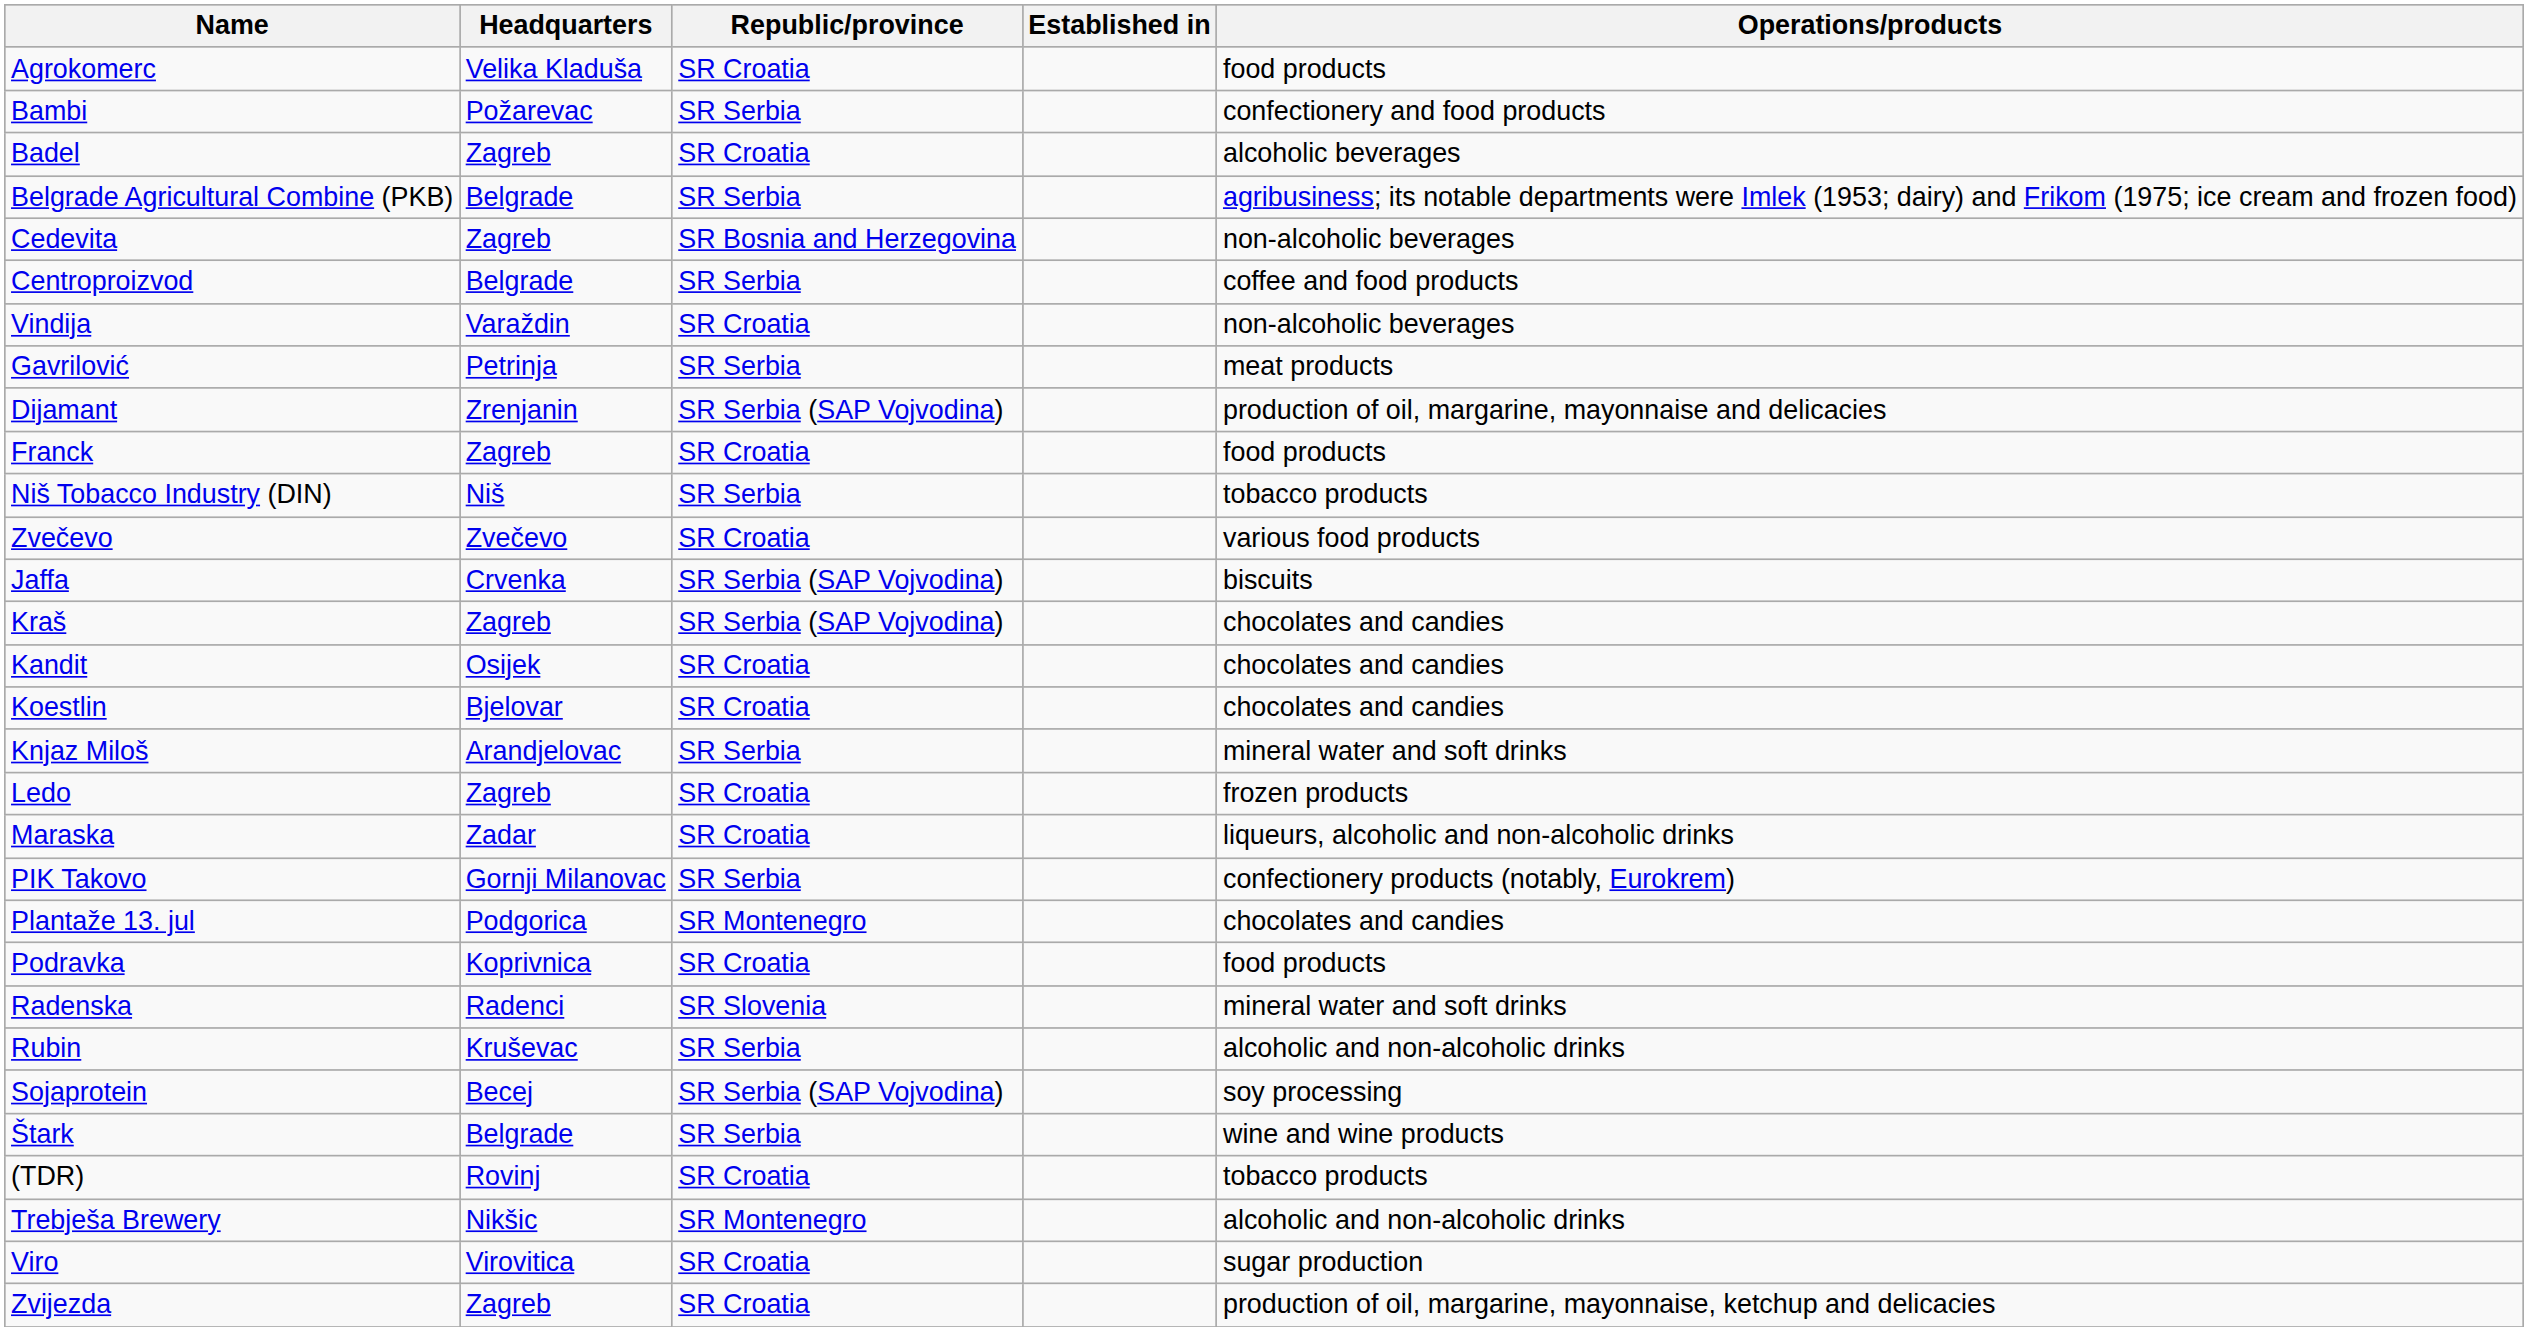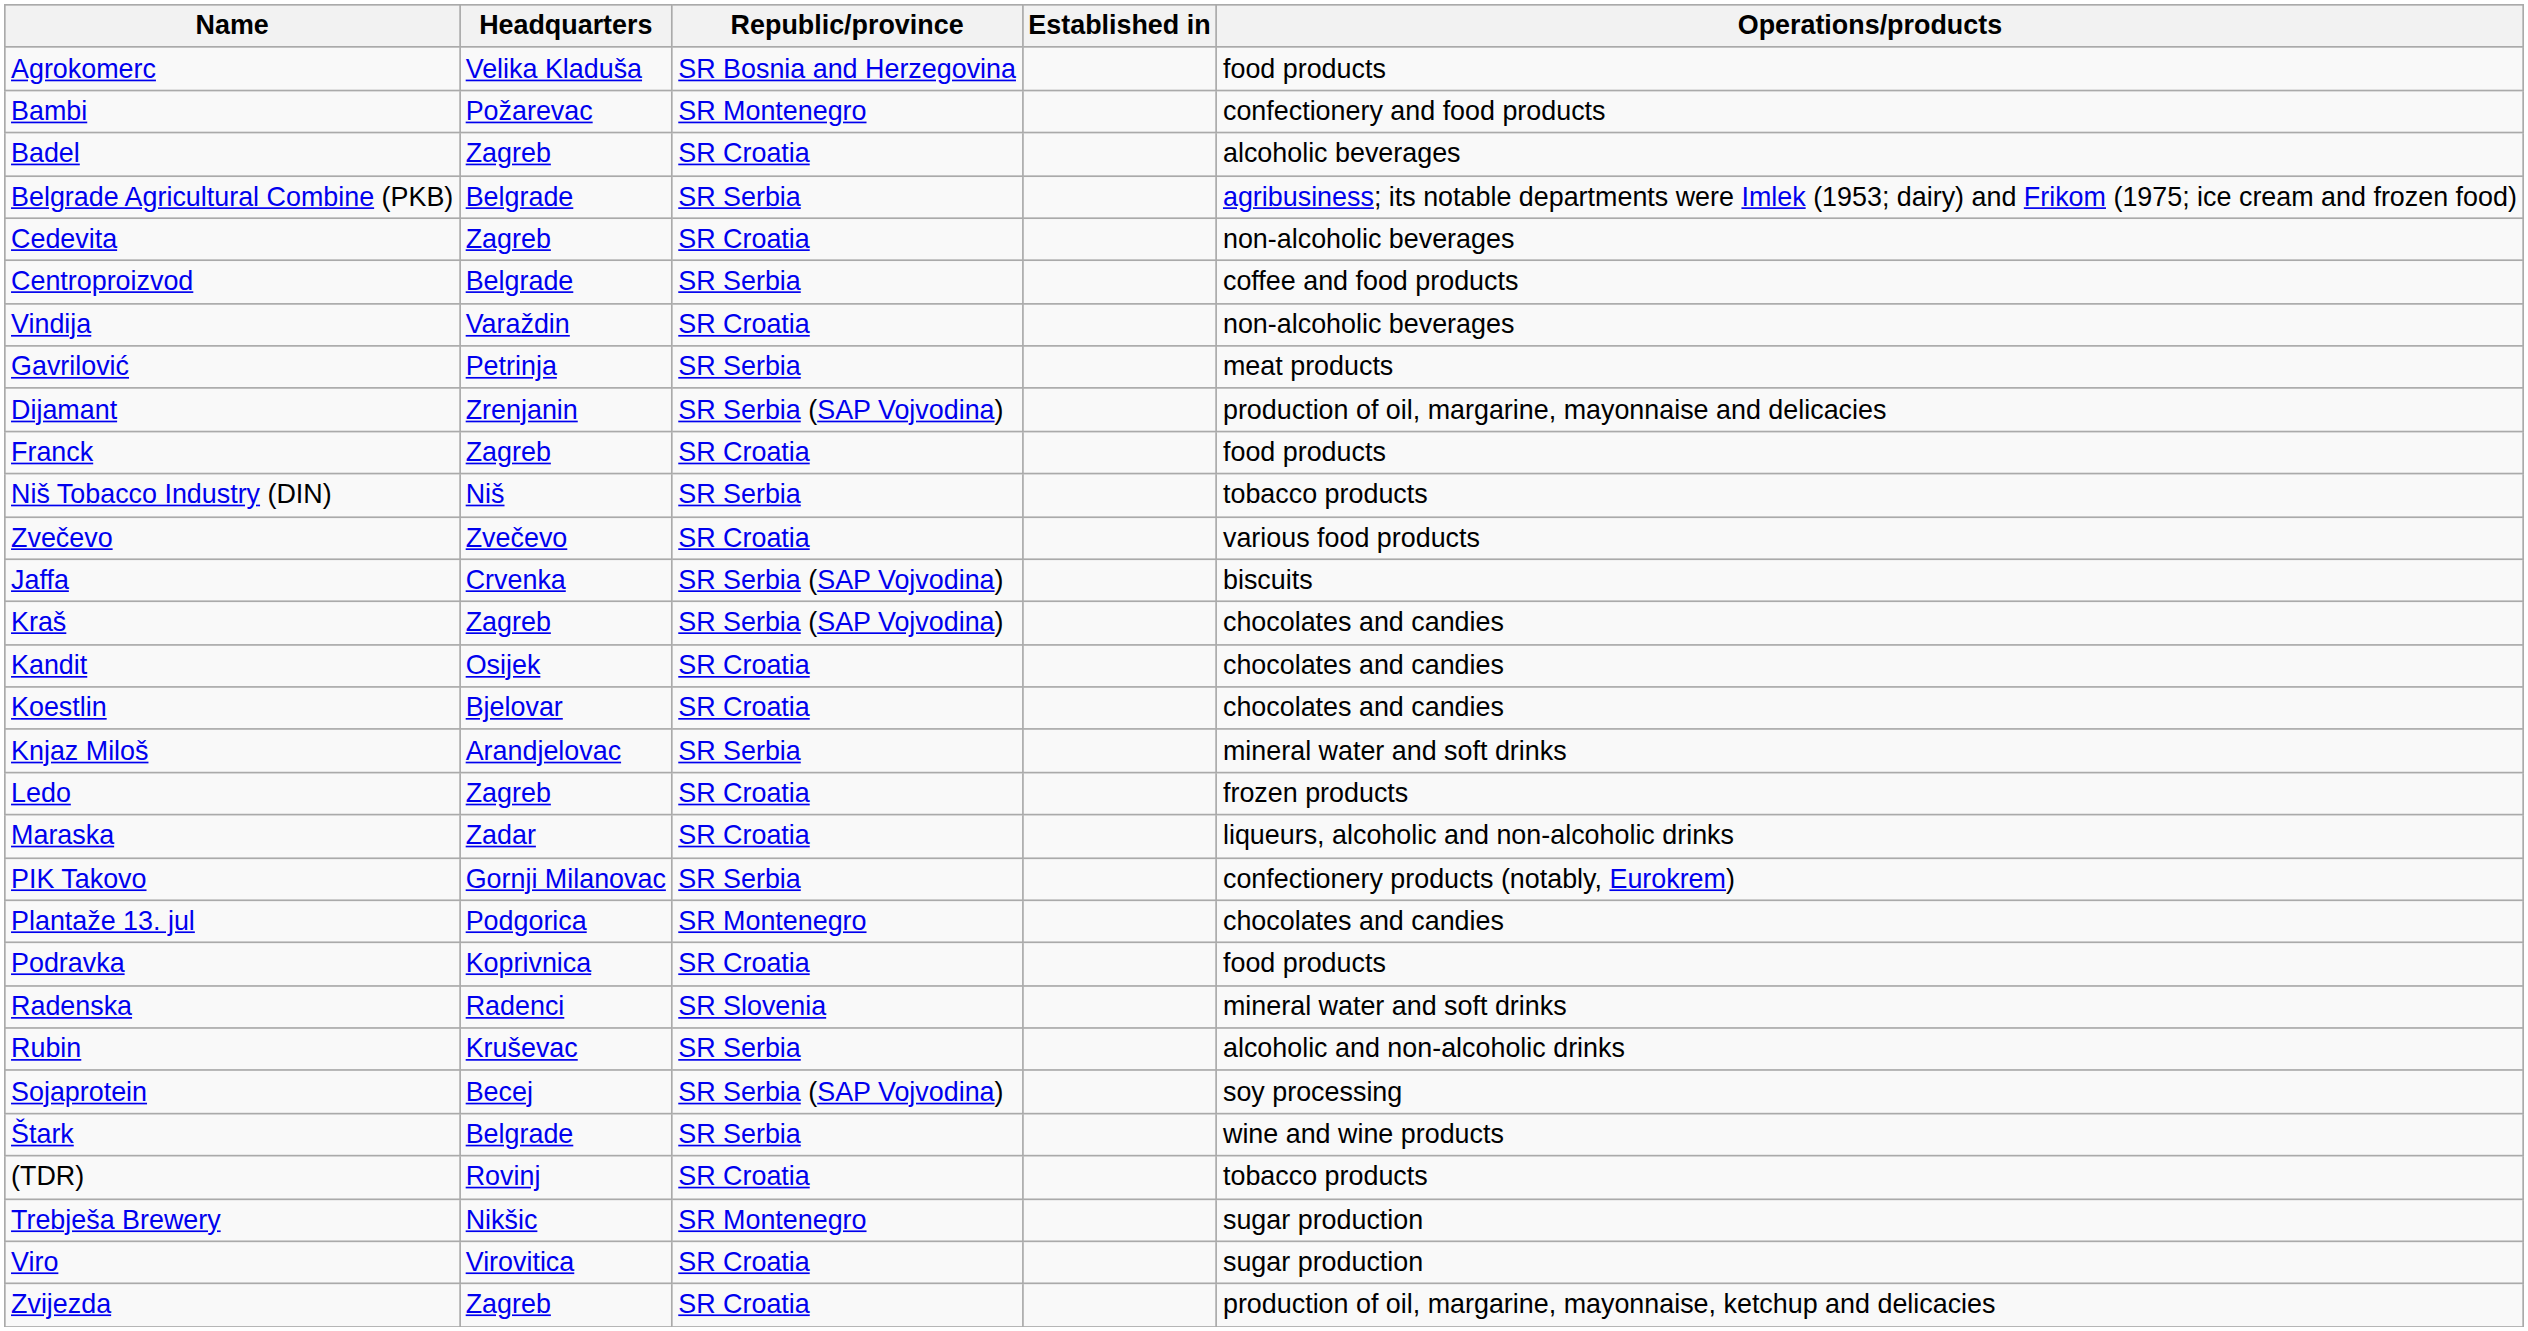Agrokomerc | Republic/province: SR Croatia -> SR Bosnia and Herzegovina
Bambi | Republic/province: SR Serbia -> SR Montenegro
Cedevita | Republic/province: SR Bosnia and Herzegovina -> SR Croatia
Trebješa Brewery | Operations/products: alcoholic and non-alcoholic drinks -> sugar production
